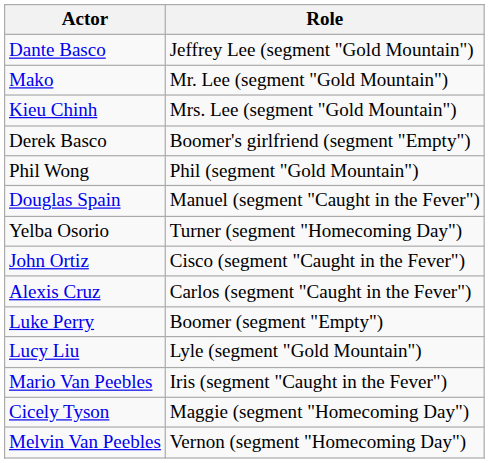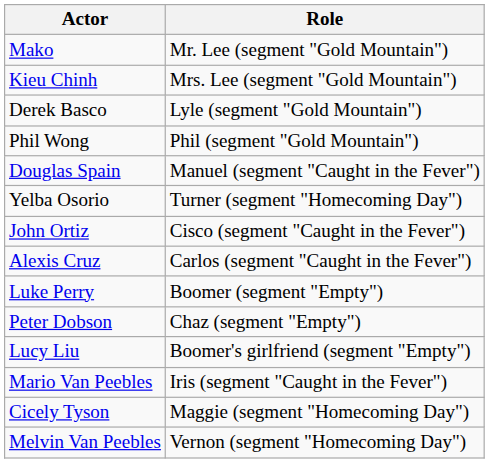- row: Dante Basco | Jeffrey Lee (segment "Gold Mountain")
Derek Basco | Role: Boomer's girlfriend (segment "Empty") -> Lyle (segment "Gold Mountain")
+ row: Peter Dobson | Chaz (segment "Empty")
Lucy Liu | Role: Lyle (segment "Gold Mountain") -> Boomer's girlfriend (segment "Empty")
